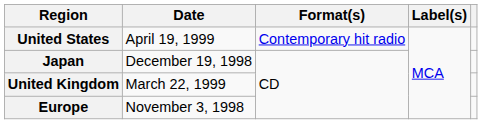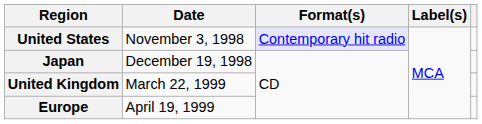United States | Date: April 19, 1999 -> November 3, 1998
United States | Format(s): no background -> lavender background
Europe | Date: November 3, 1998 -> April 19, 1999
